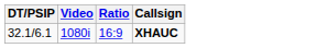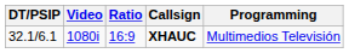+ column: Programming | Multimedios Televisión
